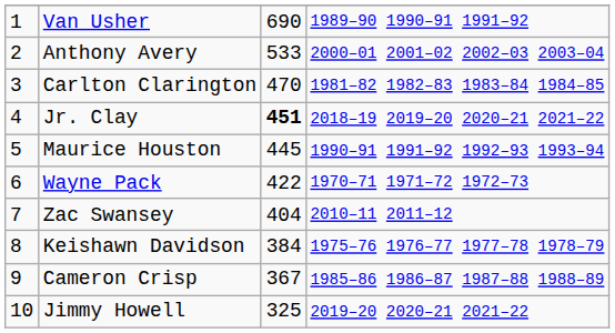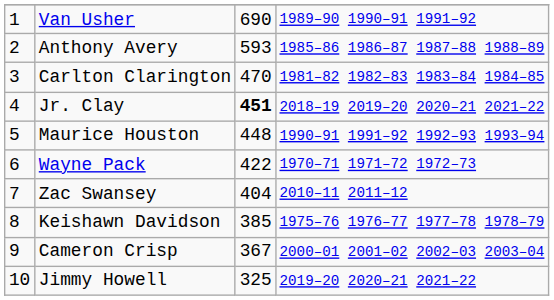Anthony Avery | column 3: 533 -> 593
Anthony Avery | column 4: 2000–01 2001–02 2002–03 2003–04 -> 1985–86 1986–87 1987–88 1988–89
Maurice Houston | column 3: 445 -> 448
Keishawn Davidson | column 3: 384 -> 385
Cameron Crisp | column 4: 1985–86 1986–87 1987–88 1988–89 -> 2000–01 2001–02 2002–03 2003–04
